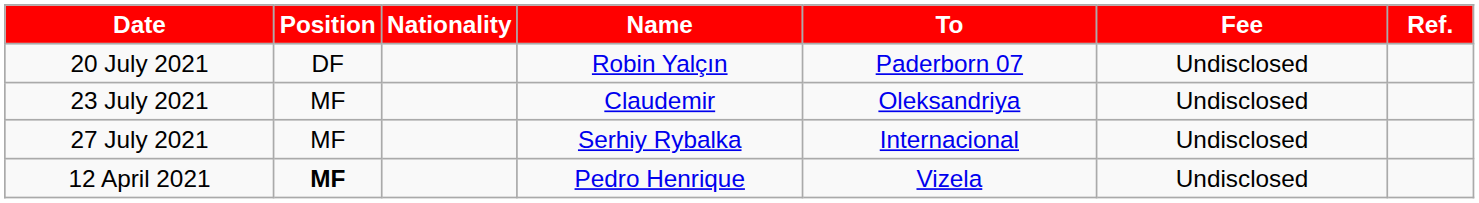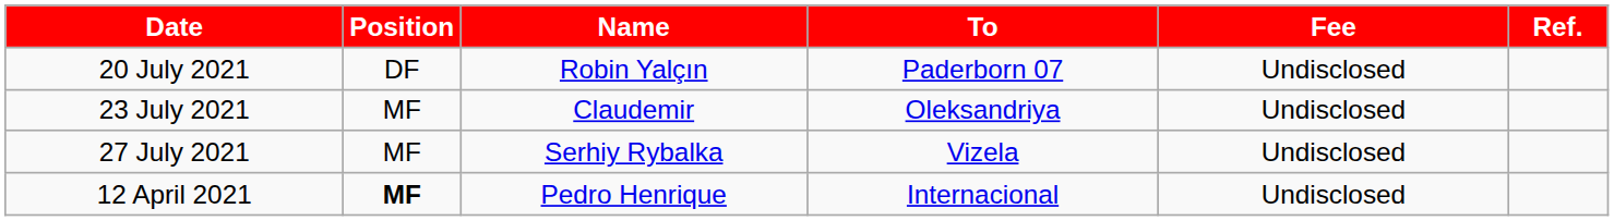- column: Nationality
27 July 2021 | To: Internacional -> Vizela
12 April 2021 | To: Vizela -> Internacional
